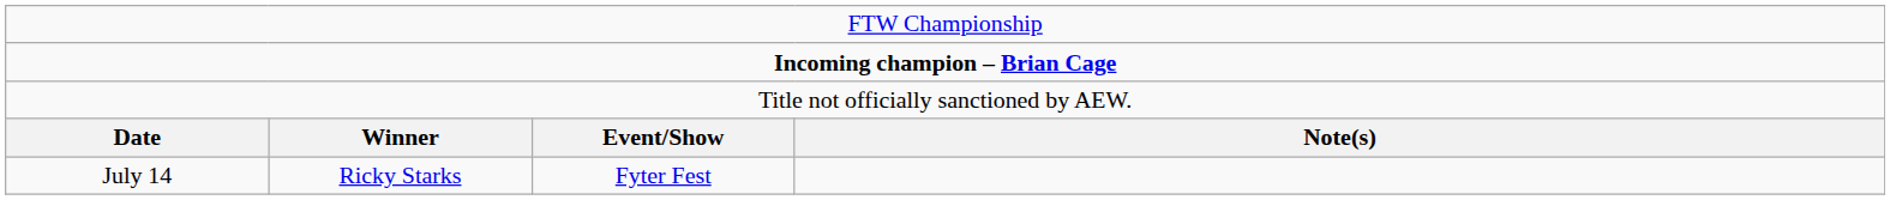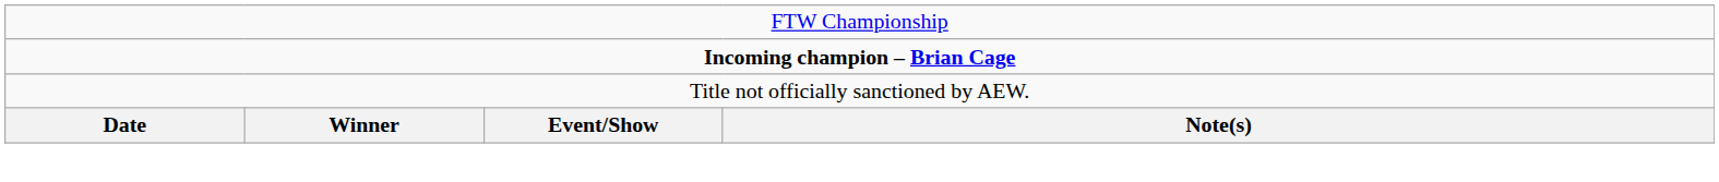- row: July 14 | Ricky Starks | Fyter Fest
